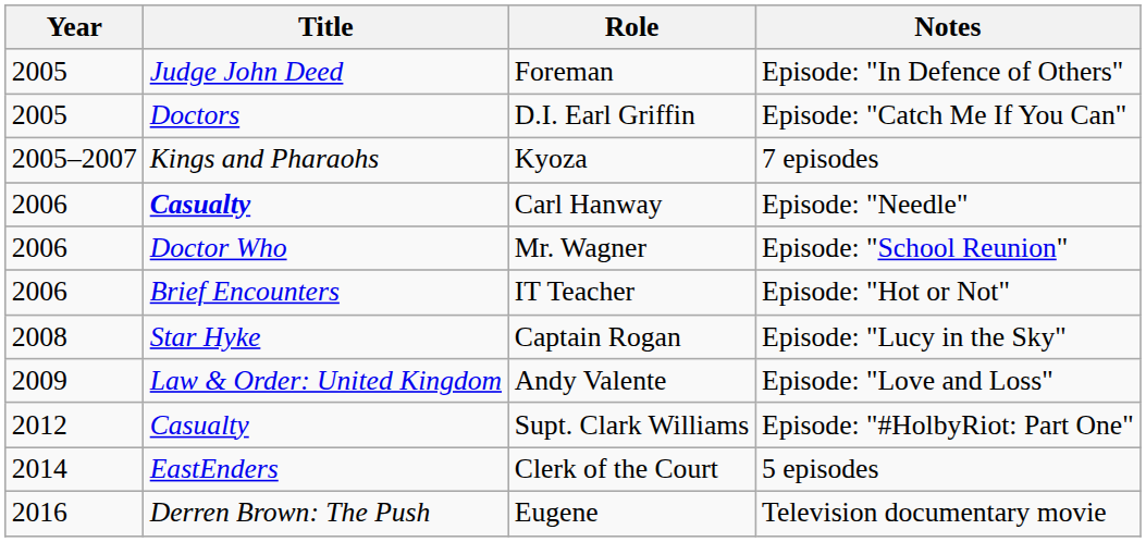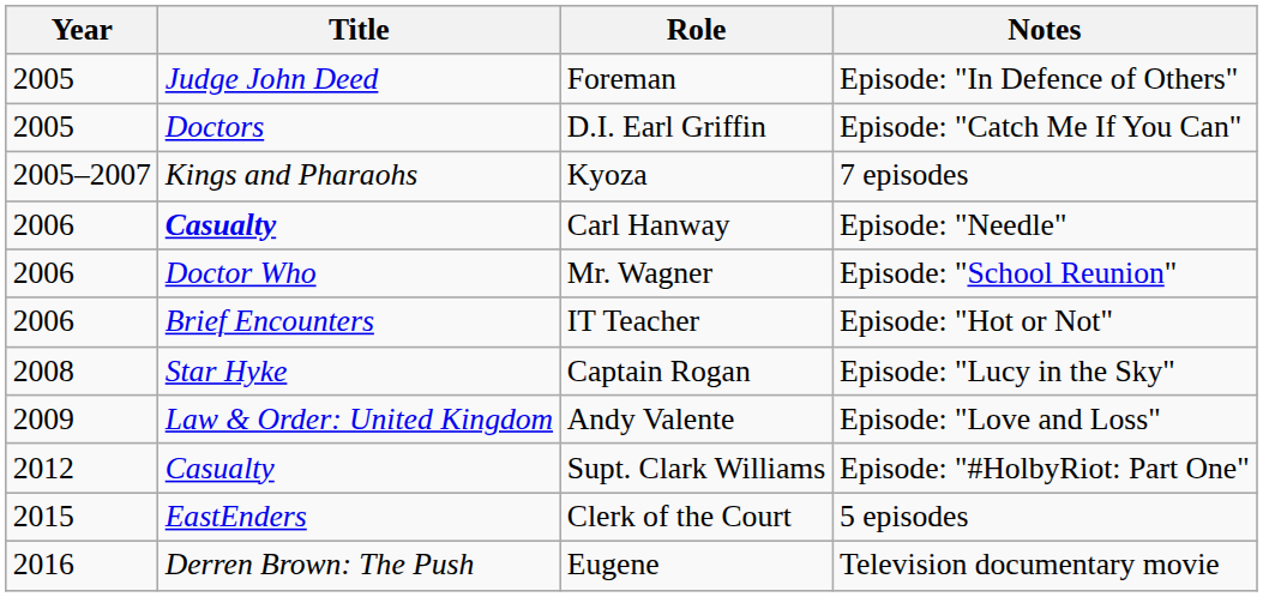Clerk of the Court | Year: 2014 -> 2015
